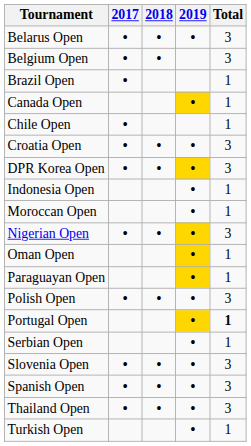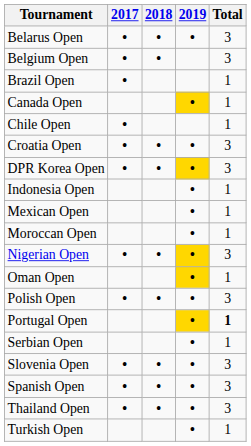+ row: Mexican Open | • | 1
- row: Paraguayan Open | • | 1
